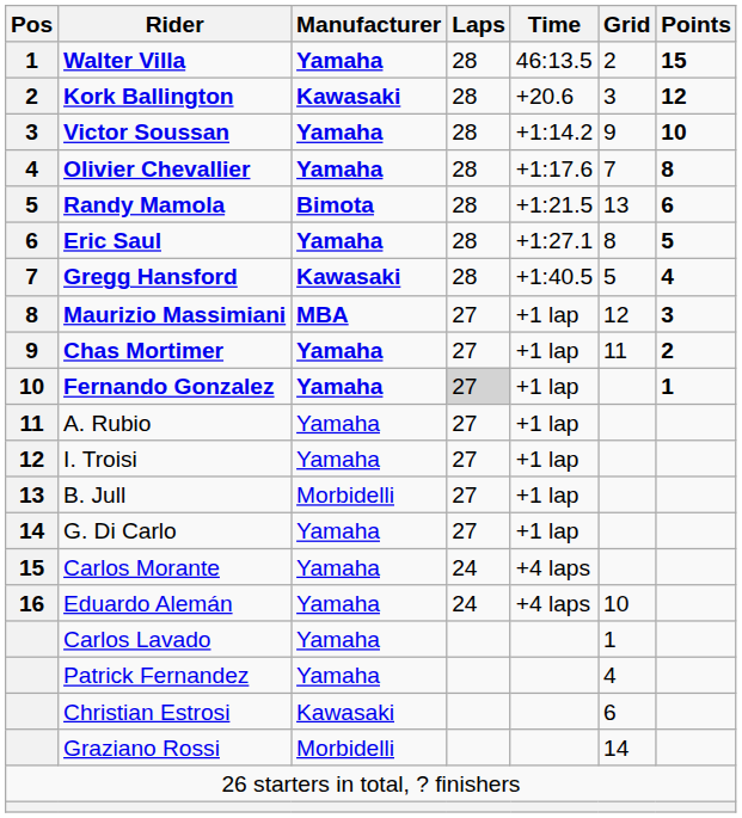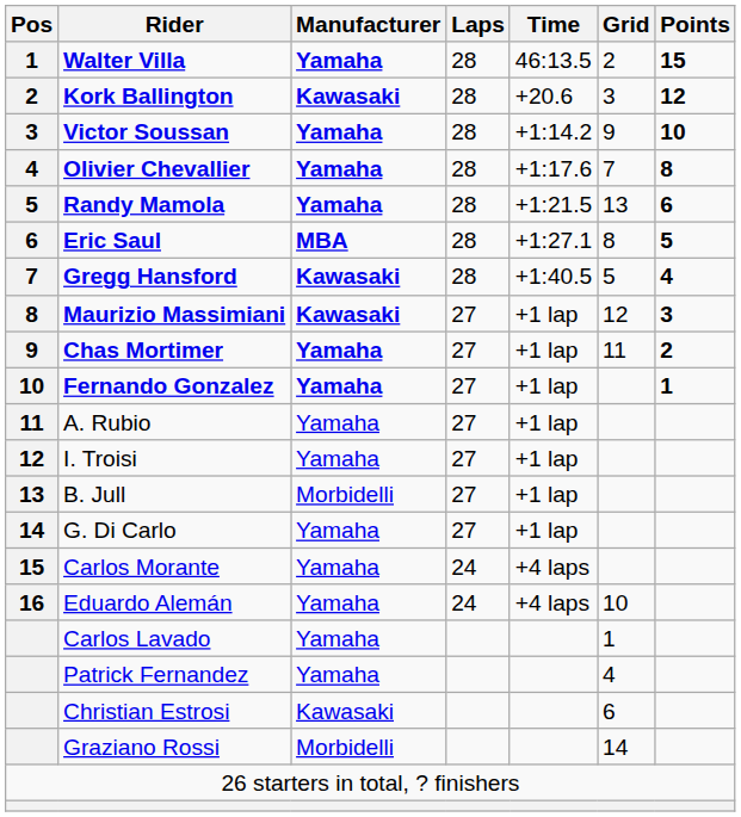Randy Mamola | Manufacturer: Bimota -> Yamaha
Eric Saul | Manufacturer: Yamaha -> MBA
Maurizio Massimiani | Manufacturer: MBA -> Kawasaki
Fernando Gonzalez | Laps: lightgrey background -> no background
